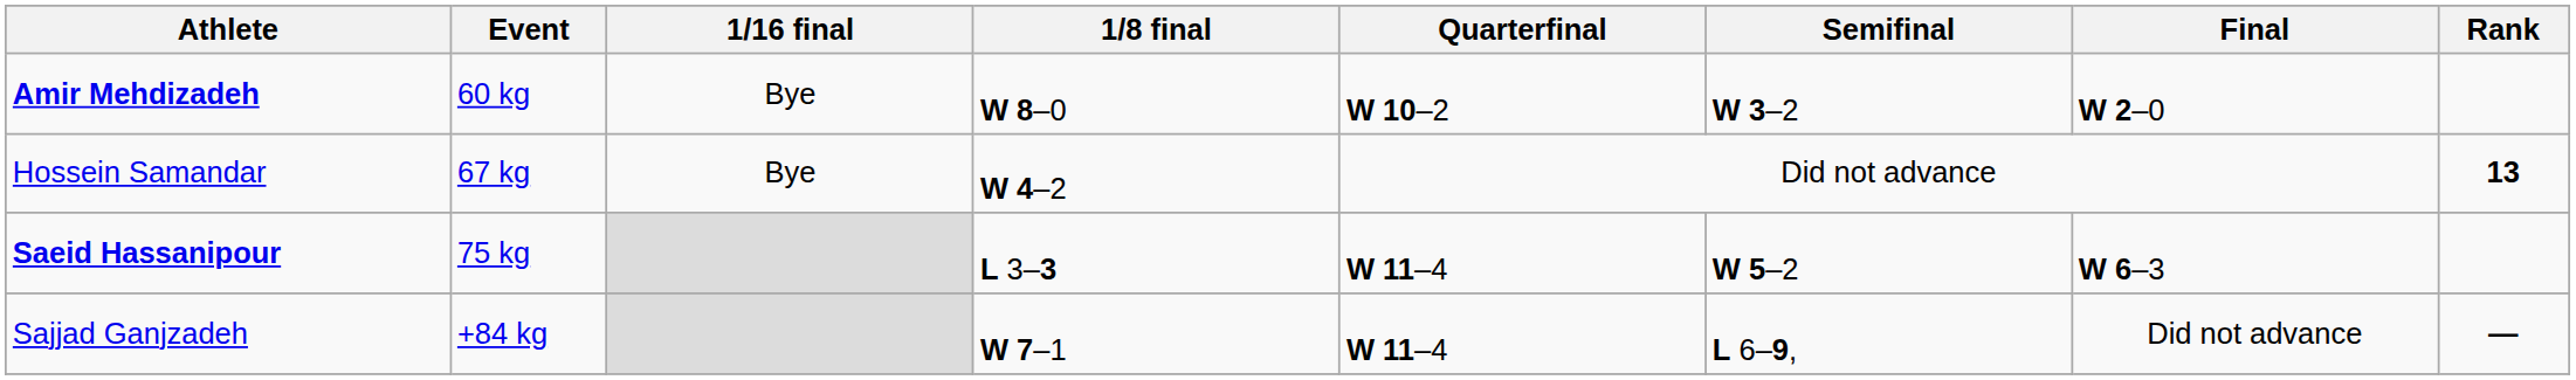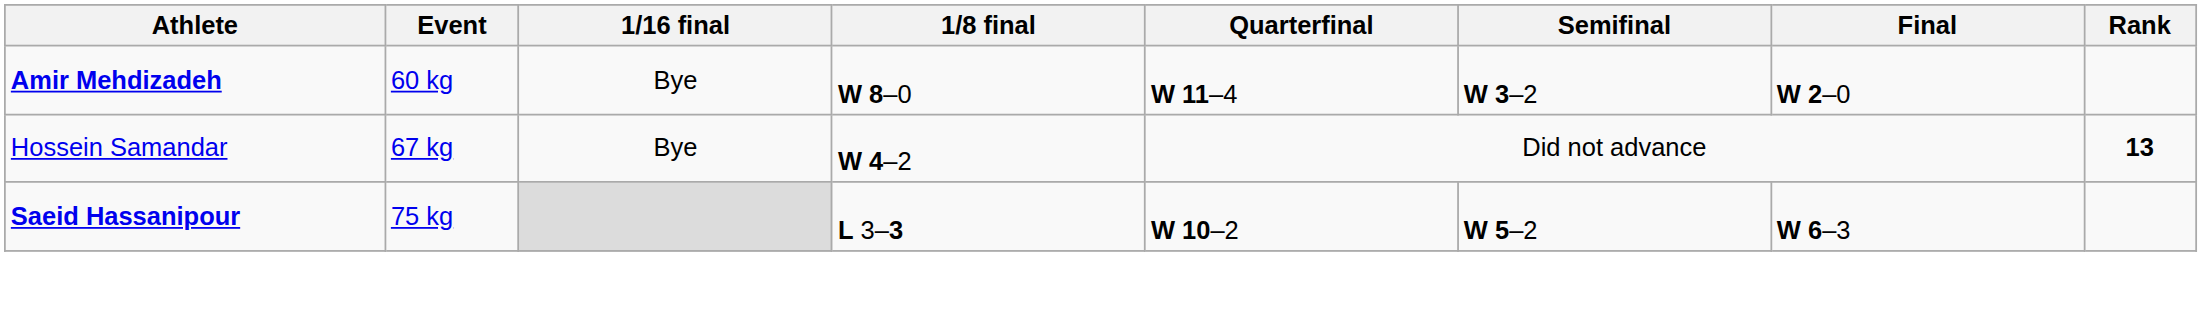Amir Mehdizadeh | Quarterfinal: W 10–2 -> W 11–4
Saeid Hassanipour | Quarterfinal: W 11–4 -> W 10–2
- row: Sajjad Ganjzadeh | +84 kg | W 7–1 | W 11–4 | L 6–9, | Did not advance | —
